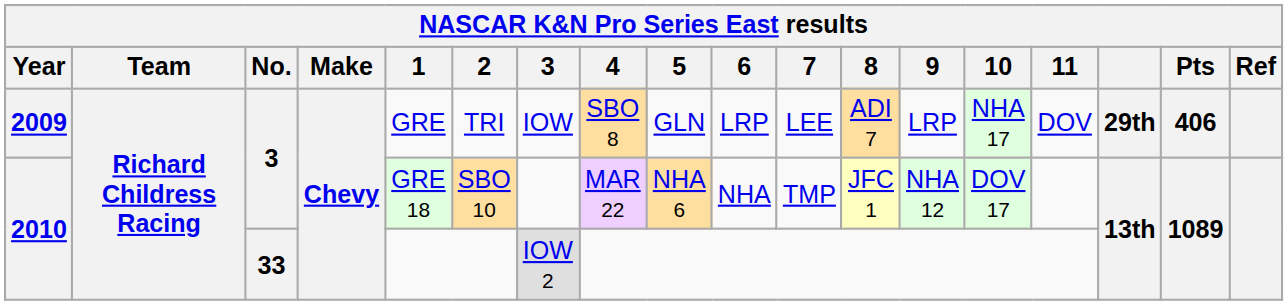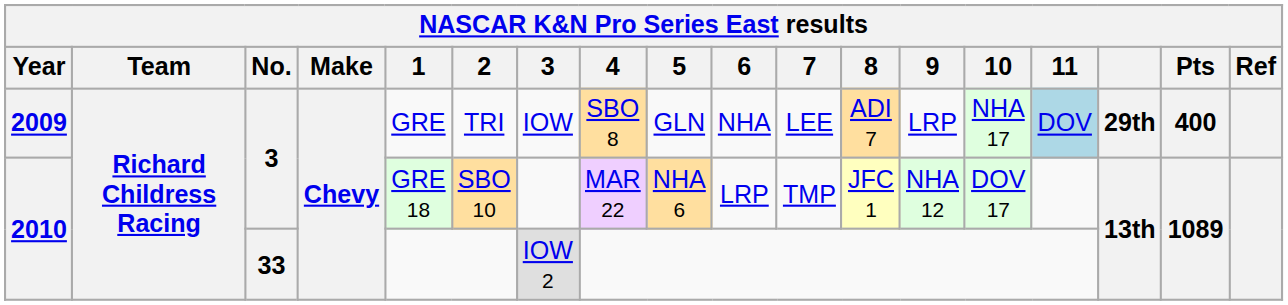2009 | 6: LRP -> NHA
2009 | 11: no background -> lightblue background
2009 | Pts: 406 -> 400
2010 / 3 | 6: NHA -> LRP
